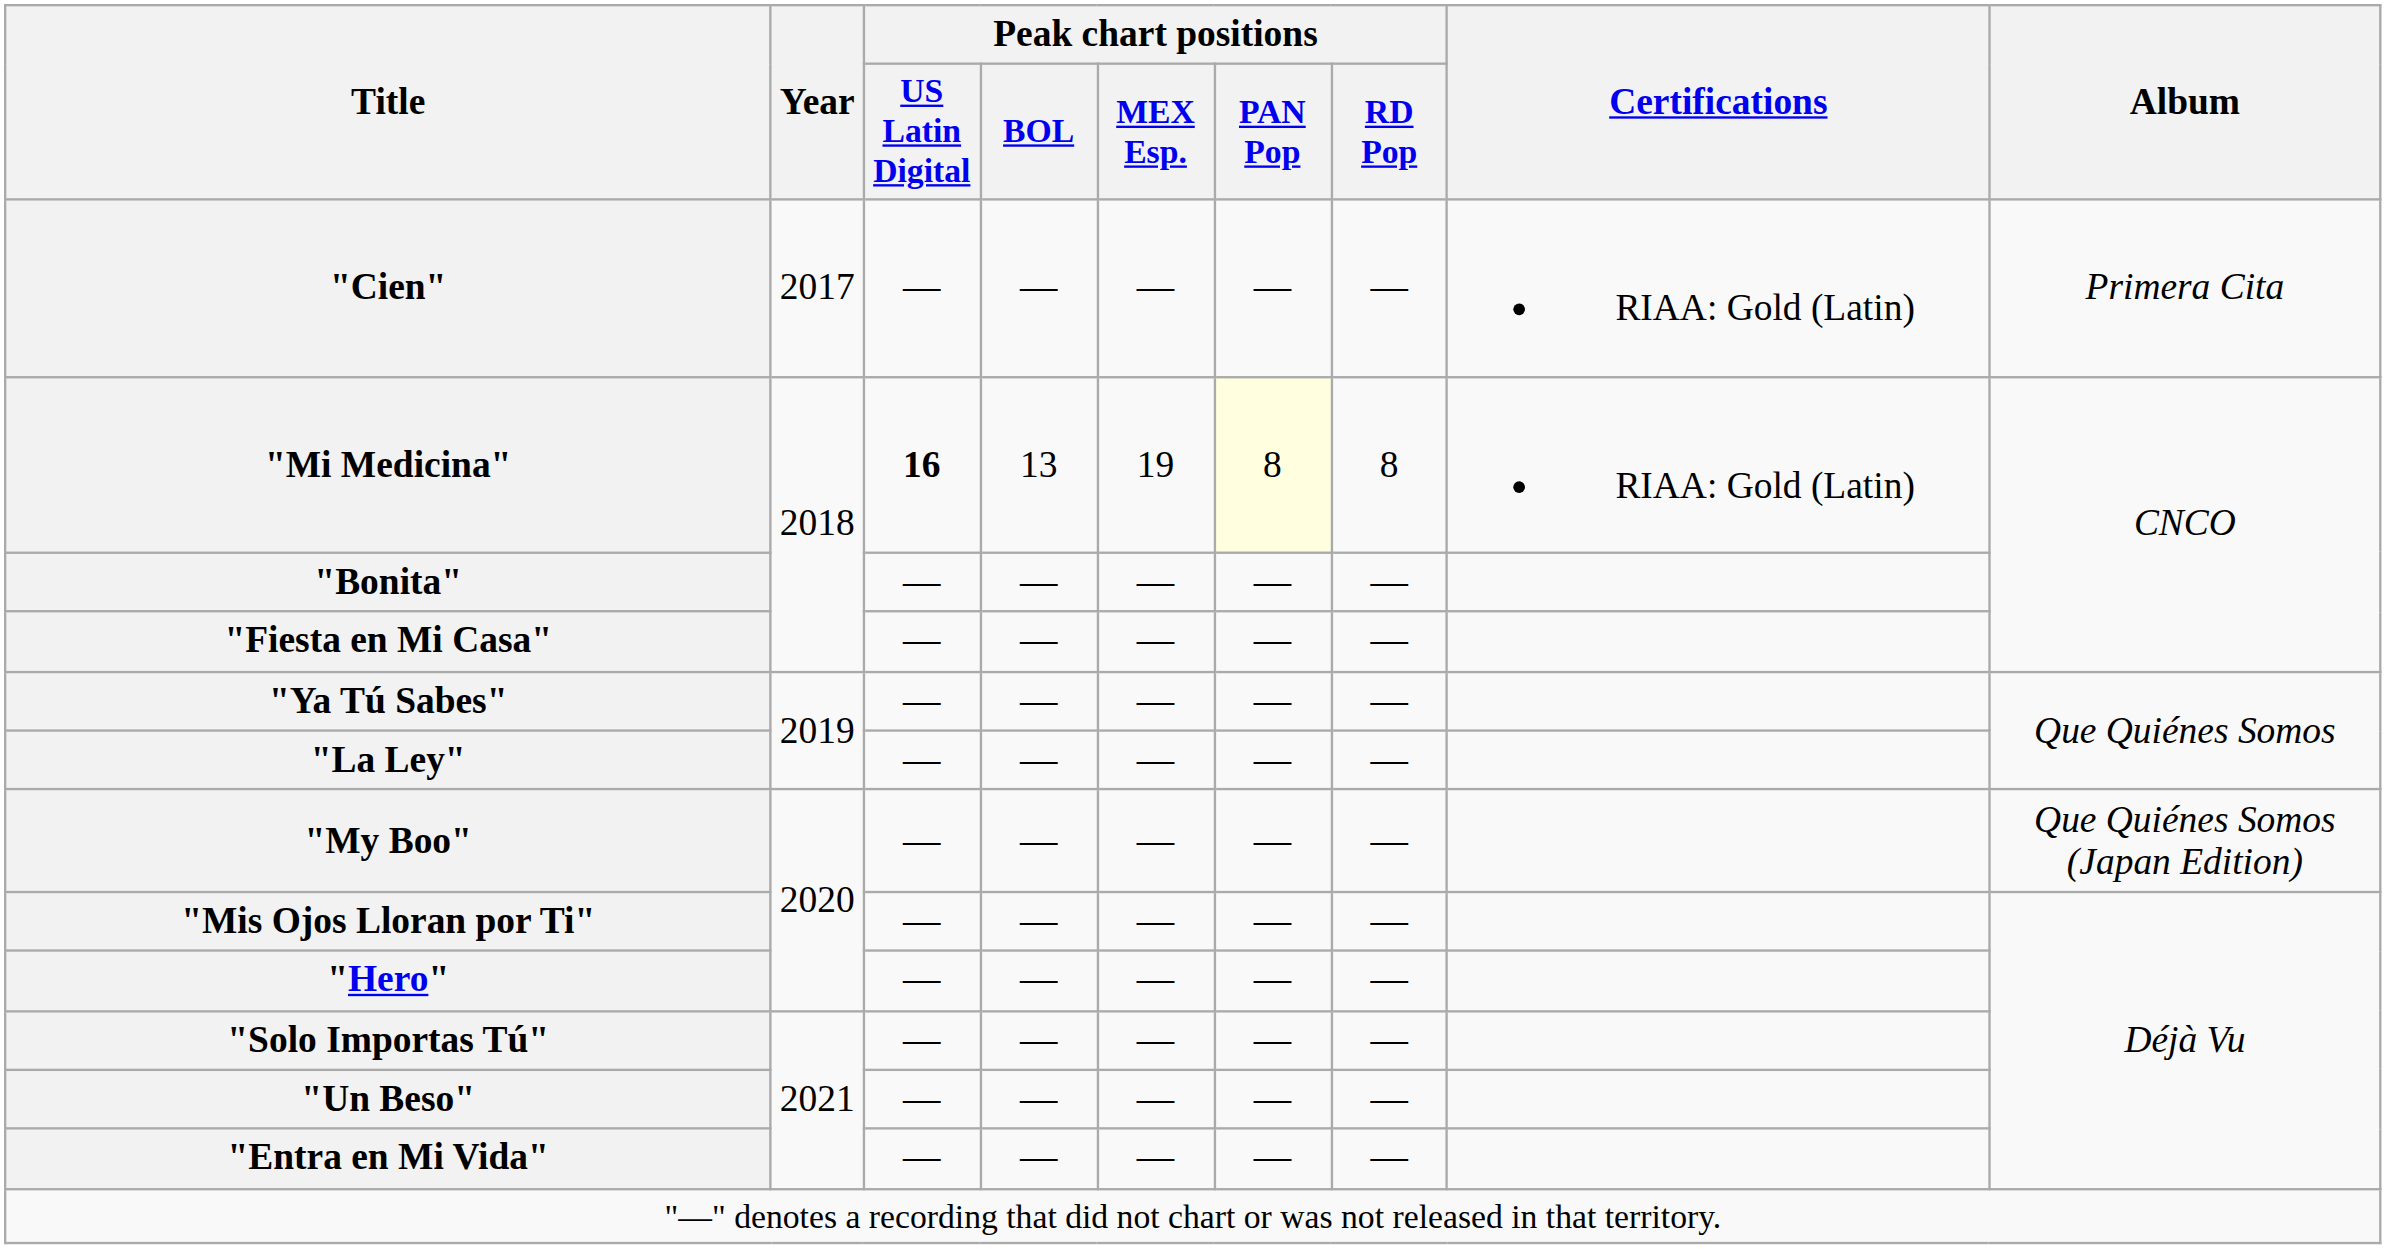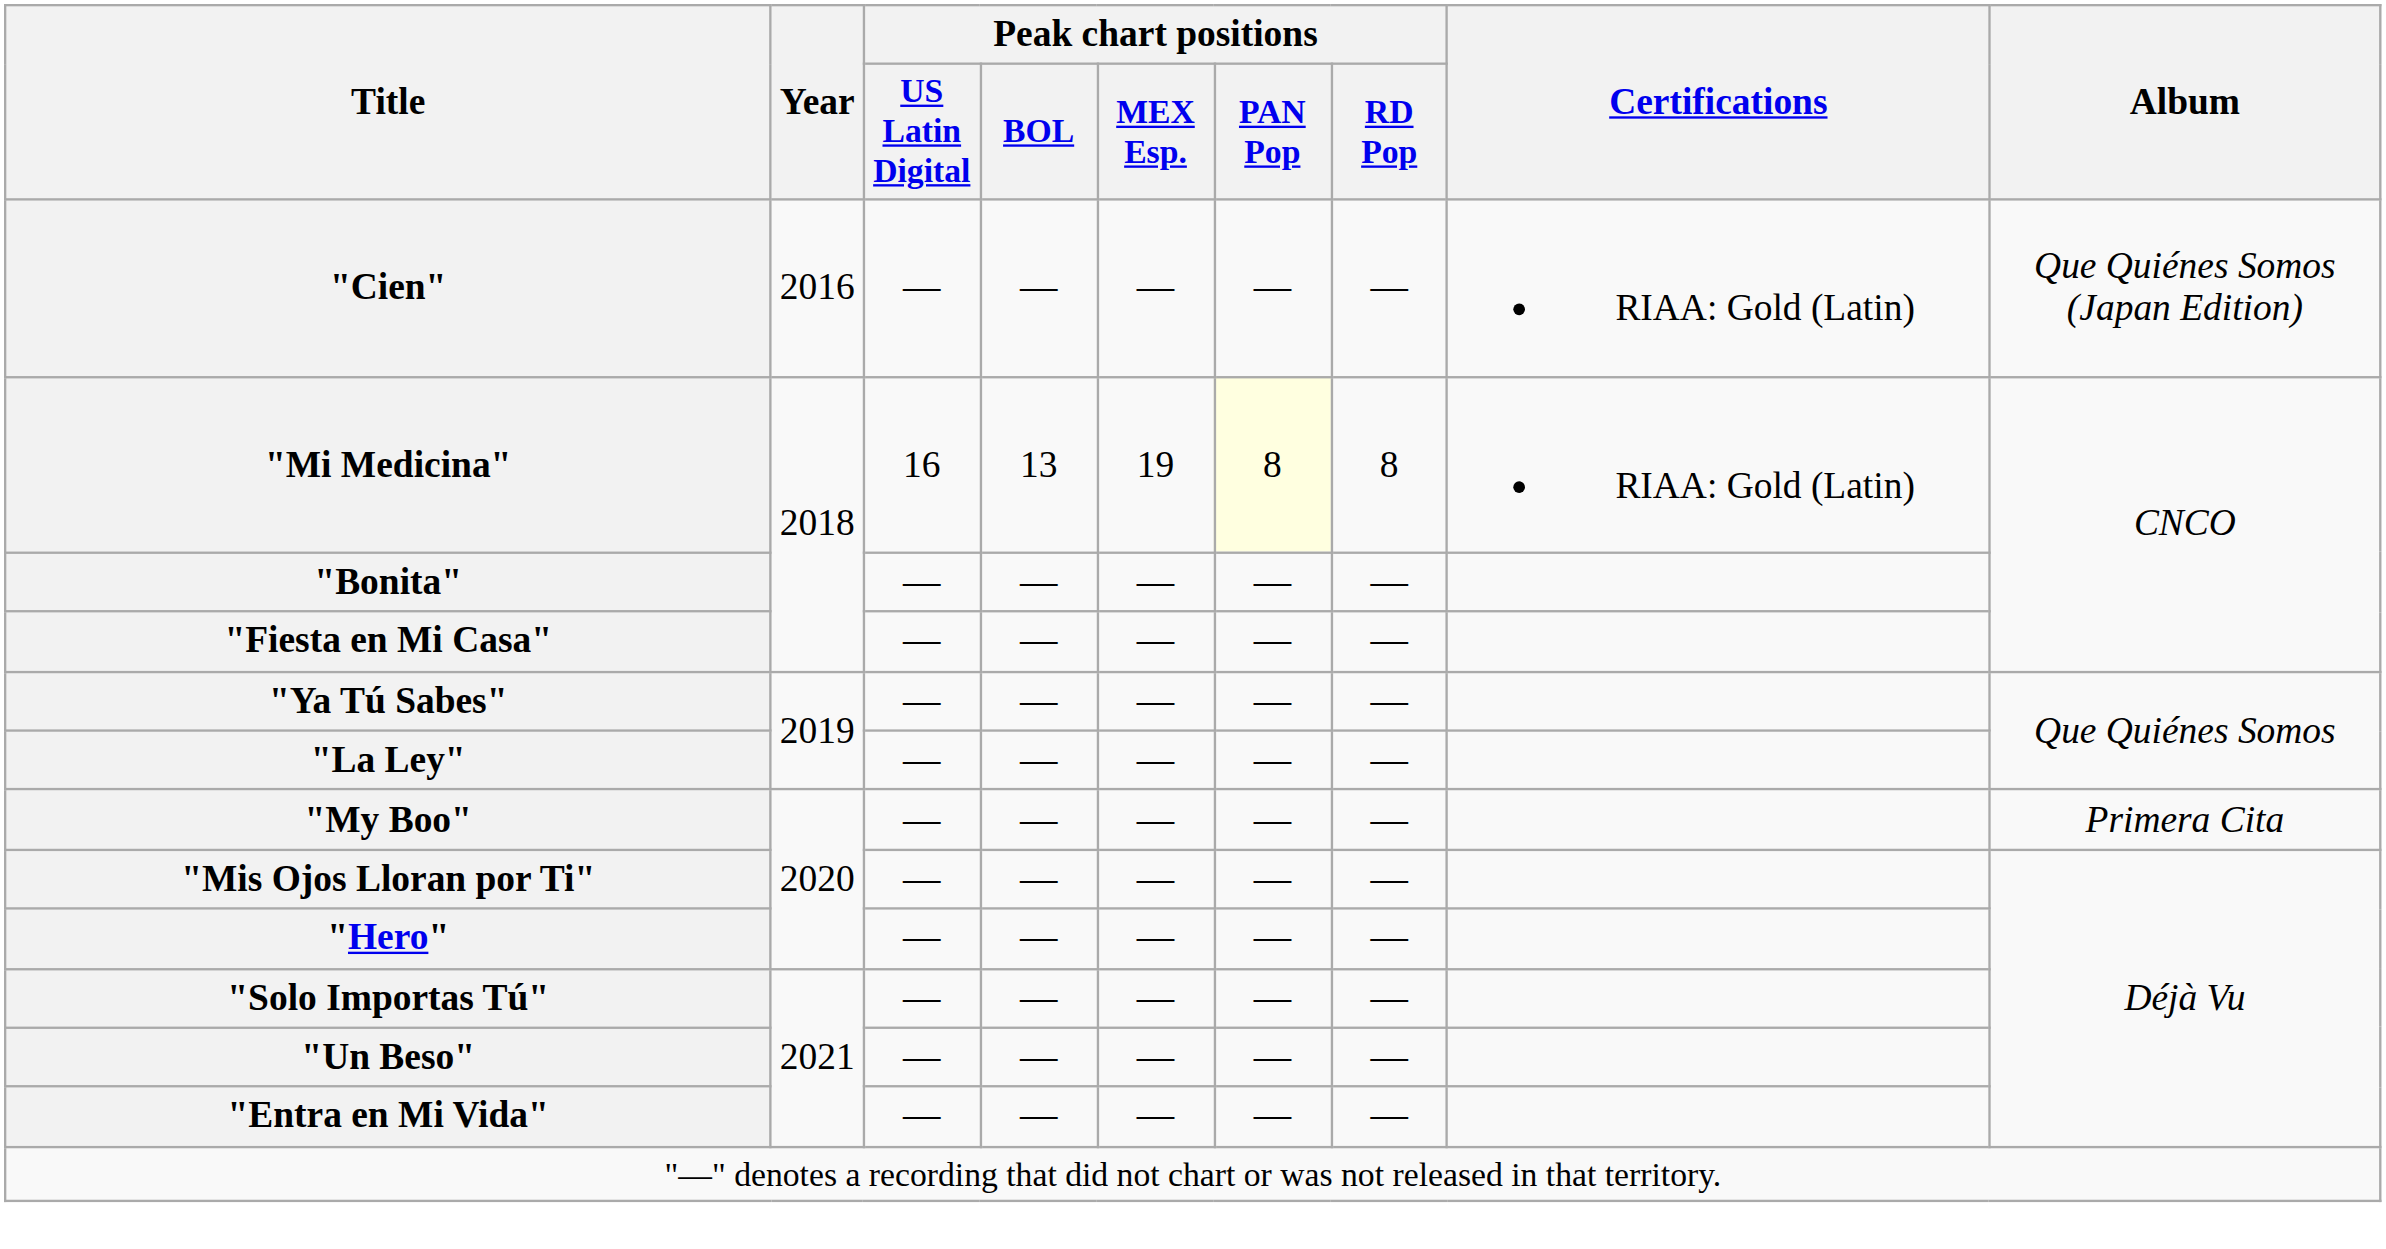"Cien" | Year: 2017 -> 2016
"Cien" | Album: Primera Cita -> Que Quiénes Somos (Japan Edition)
"Mi Medicina" | Peak chart positions / US Latin Digital: bold -> normal
"My Boo" | Album: Que Quiénes Somos (Japan Edition) -> Primera Cita
